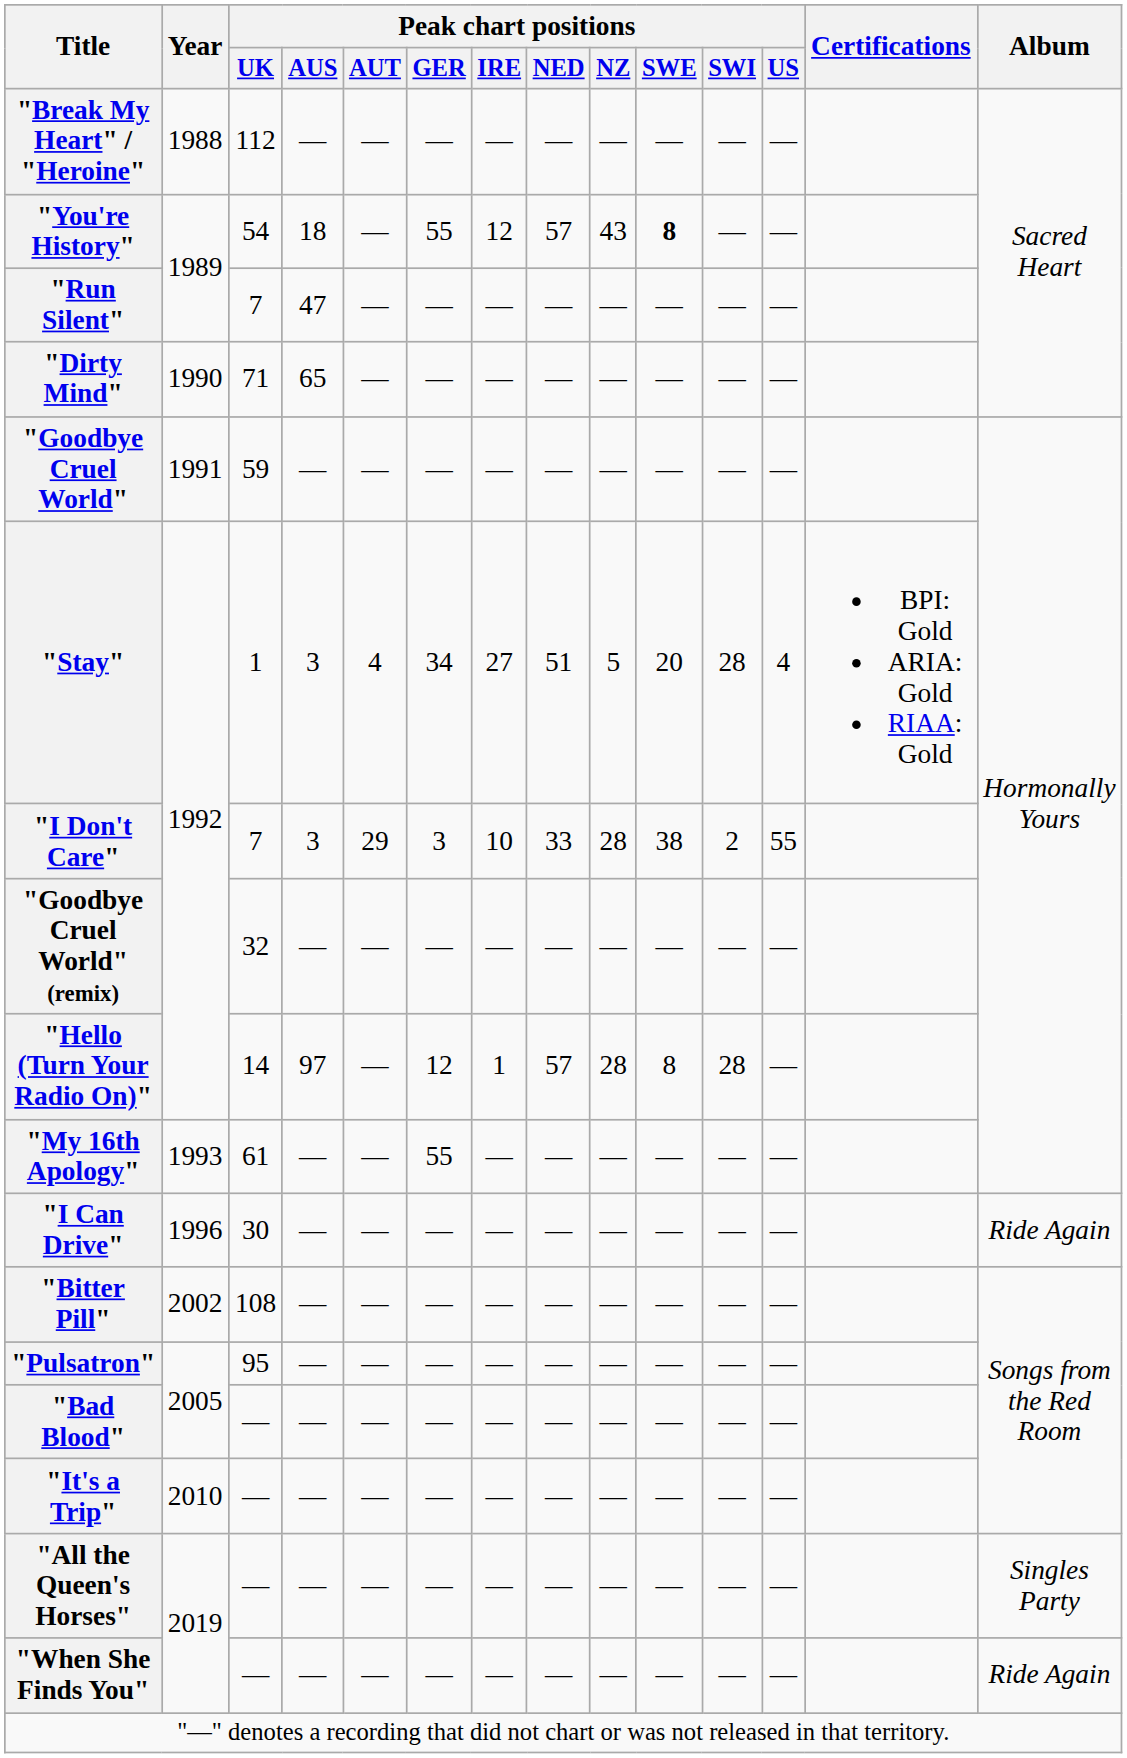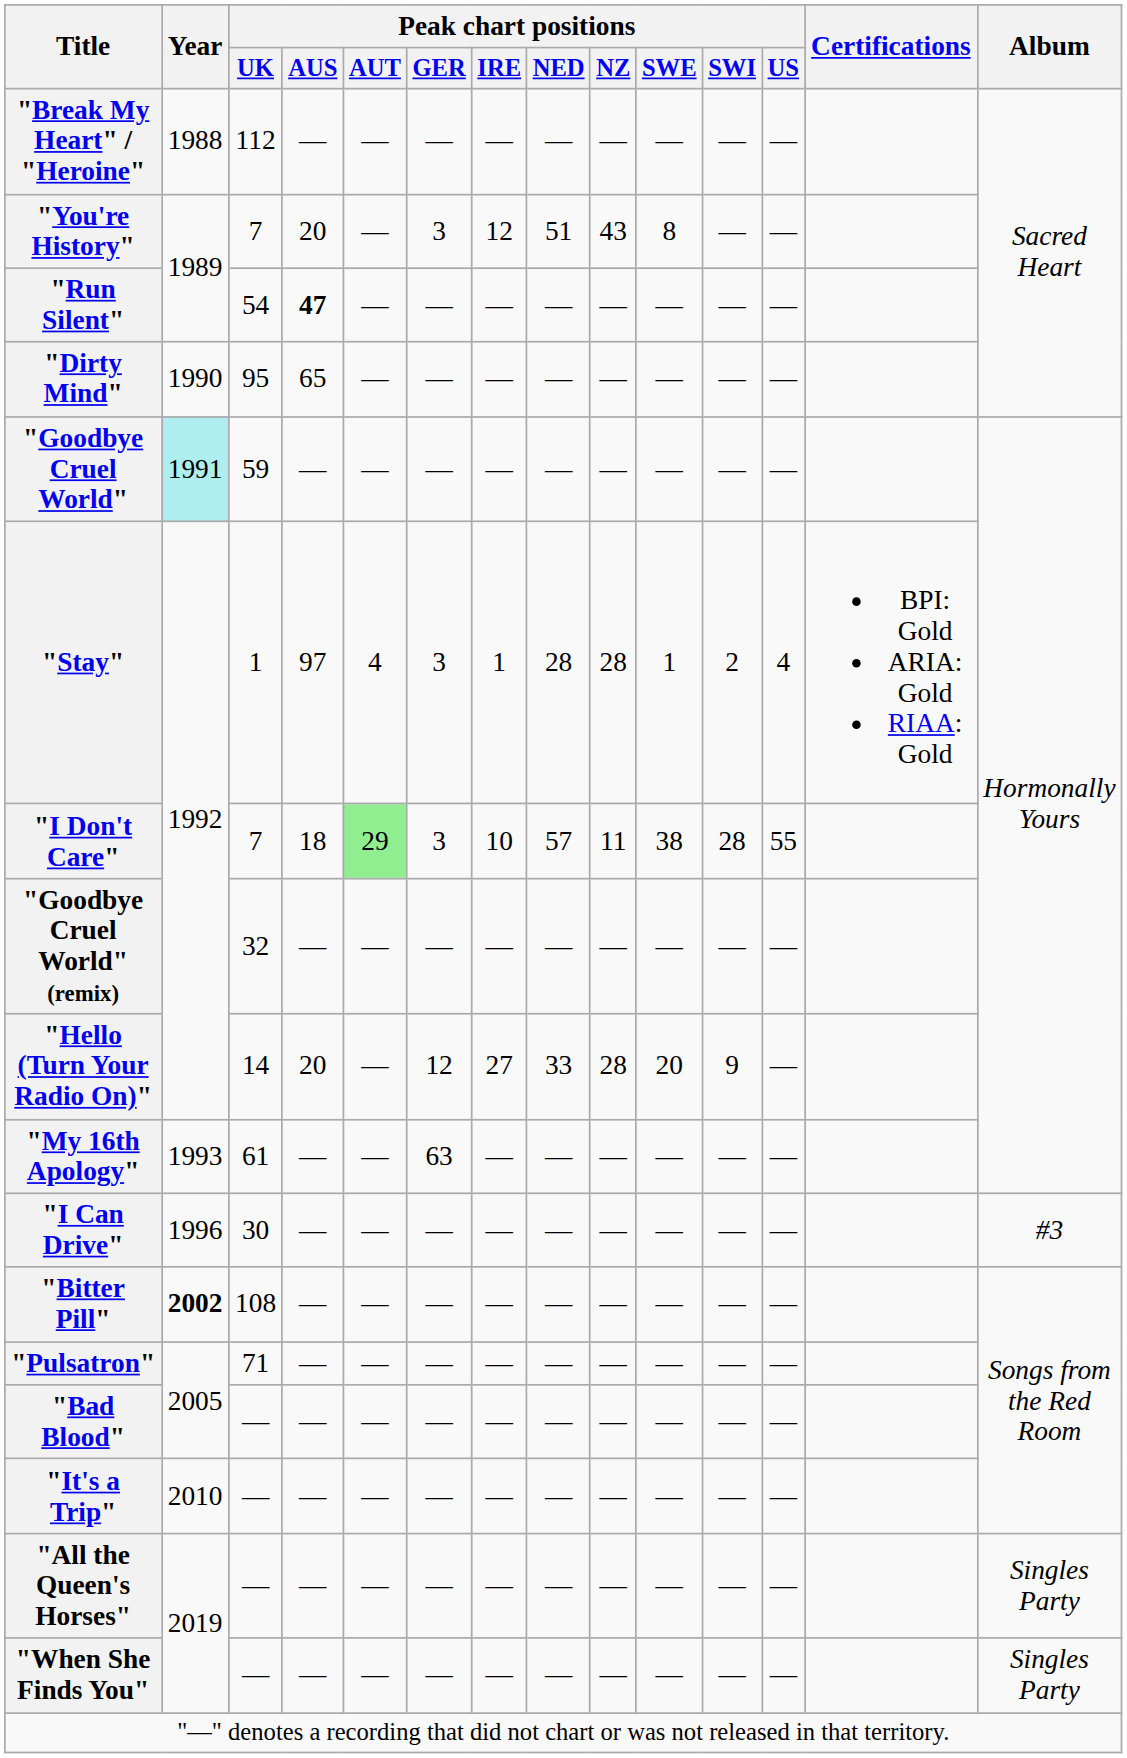"You're History" | Peak chart positions / UK: 54 -> 7
"You're History" | Peak chart positions / AUS: 18 -> 20
"You're History" | Peak chart positions / GER: 55 -> 3
"You're History" | Peak chart positions / NED: 57 -> 51
"You're History" | Peak chart positions / SWE: bold -> normal
"Run Silent" | Peak chart positions / UK: 7 -> 54
"Run Silent" | Peak chart positions / AUS: normal -> bold
"Dirty Mind" | Peak chart positions / UK: 71 -> 95
"Goodbye Cruel World" | Year: no background -> paleturquoise background
"Stay" | Peak chart positions / AUS: 3 -> 97
"Stay" | Peak chart positions / GER: 34 -> 3
"Stay" | Peak chart positions / IRE: 27 -> 1
"Stay" | Peak chart positions / NED: 51 -> 28
"Stay" | Peak chart positions / NZ: 5 -> 28
"Stay" | Peak chart positions / SWE: 20 -> 1
"Stay" | Peak chart positions / SWI: 28 -> 2
"I Don't Care" | Peak chart positions / AUS: 3 -> 18
"I Don't Care" | Peak chart positions / AUT: no background -> lightgreen background
"I Don't Care" | Peak chart positions / NED: 33 -> 57
"I Don't Care" | Peak chart positions / NZ: 28 -> 11
"I Don't Care" | Peak chart positions / SWI: 2 -> 28
"Hello (Turn Your Radio On)" | Peak chart positions / AUS: 97 -> 20
"Hello (Turn Your Radio On)" | Peak chart positions / IRE: 1 -> 27
"Hello (Turn Your Radio On)" | Peak chart positions / NED: 57 -> 33
"Hello (Turn Your Radio On)" | Peak chart positions / SWE: 8 -> 20
"Hello (Turn Your Radio On)" | Peak chart positions / SWI: 28 -> 9
"My 16th Apology" | Peak chart positions / GER: 55 -> 63
"I Can Drive" | Album: Ride Again -> #3
"Bitter Pill" | Year: normal -> bold
"Pulsatron" | Peak chart positions / UK: 95 -> 71
"When She Finds You" | Album: Ride Again -> Singles Party
